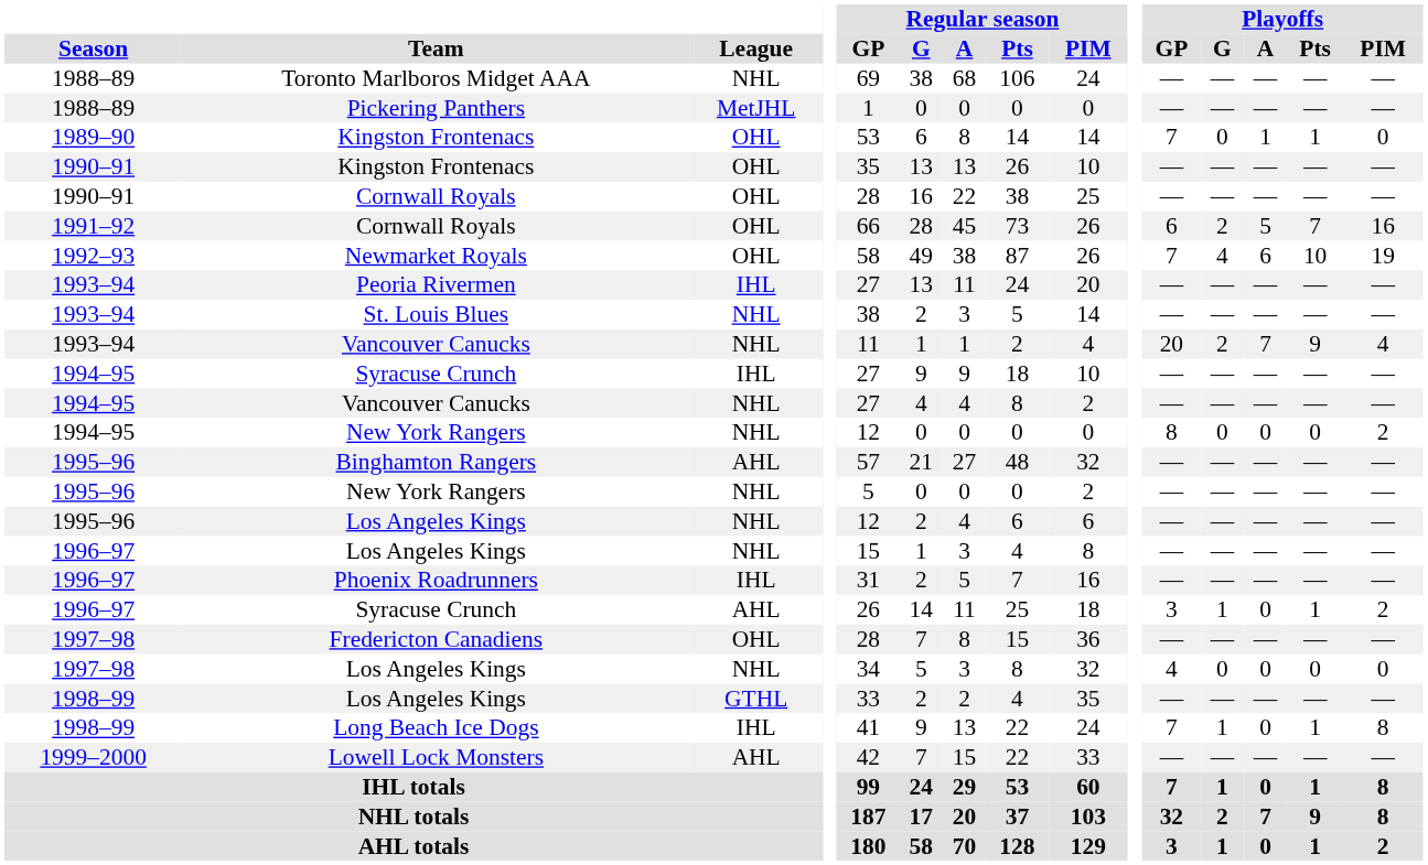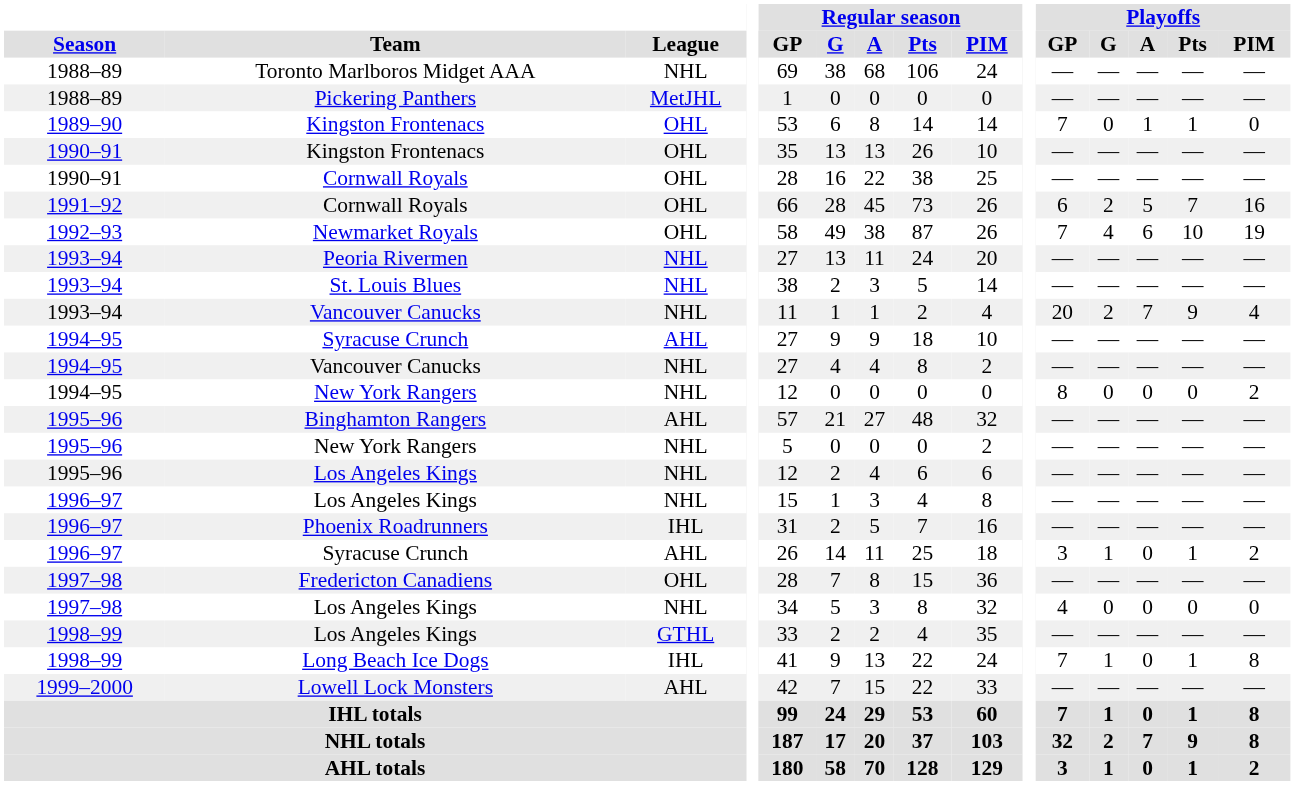Peoria Rivermen | League: IHL -> NHL
1994–95 / Syracuse Crunch | League: IHL -> AHL
